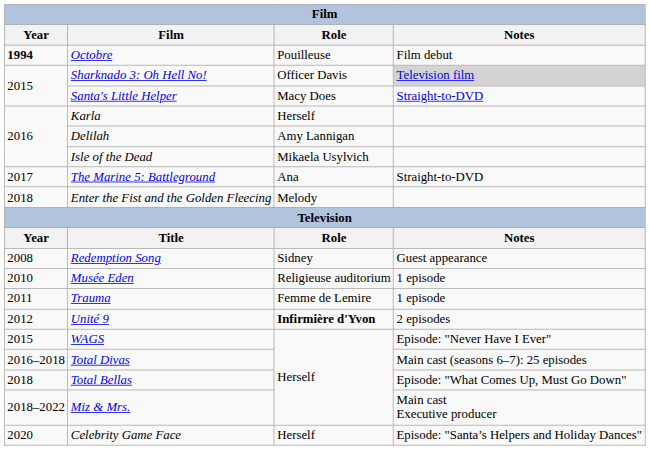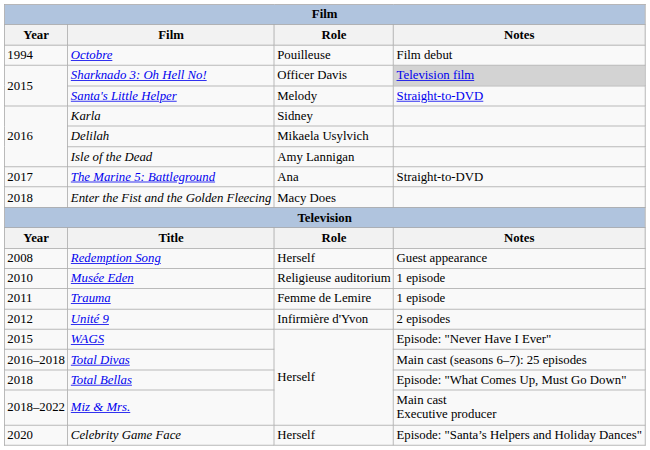Octobre | Year: bold -> normal
Santa's Little Helper | Role: Macy Does -> Melody
Karla | Role: Herself -> Sidney
Delilah | Role: Amy Lannigan -> Mikaela Usylvich
Isle of the Dead | Role: Mikaela Usylvich -> Amy Lannigan
Enter the Fist and the Golden Fleecing | Role: Melody -> Macy Does
Redemption Song | Role: Sidney -> Herself
Unité 9 | Role: bold -> normal
